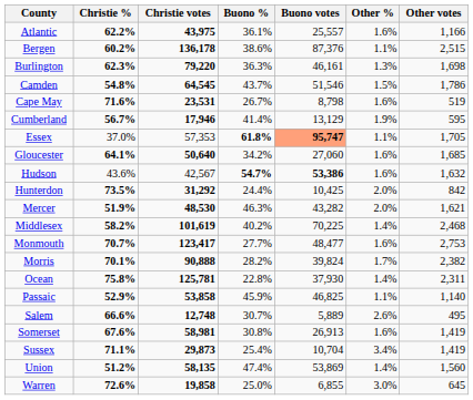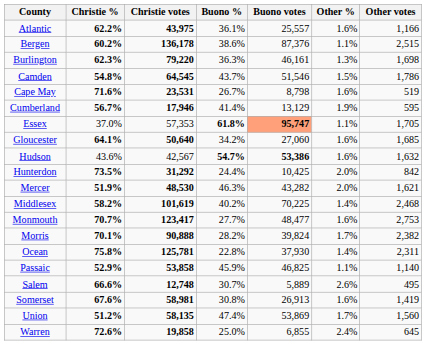- row: Sussex | 71.1% | 29,873 | 25.4% | 10,704 | 3.4% | 1,419
Union | Other %: 1.4% -> 1.7%
Warren | Other %: 3.0% -> 2.4%
